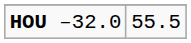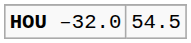HOU –32.0 | column 2: 55.5 -> 54.5
